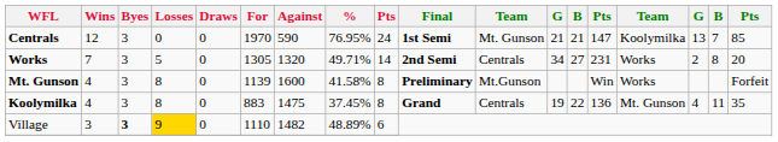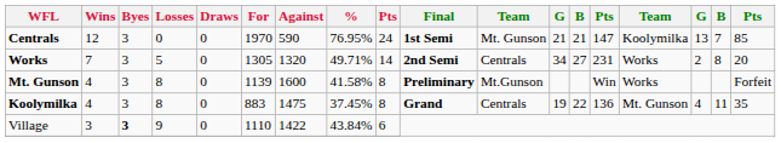Village | Losses: gold background -> no background
Village | Against: 1482 -> 1422
Village | %: 48.89% -> 43.84%
